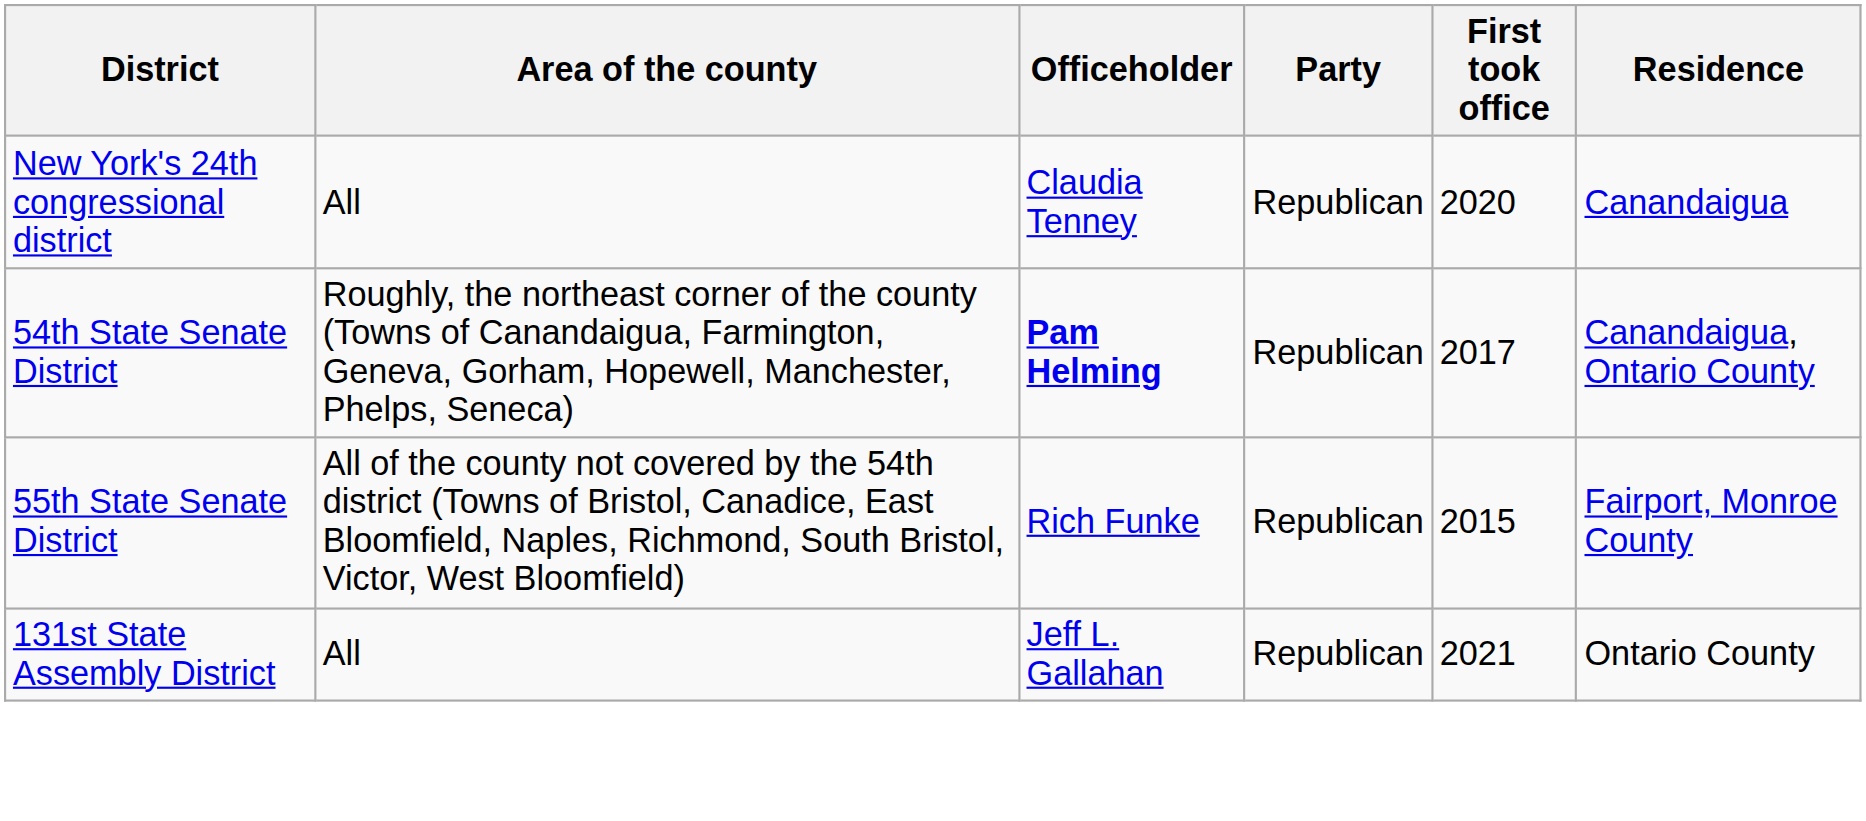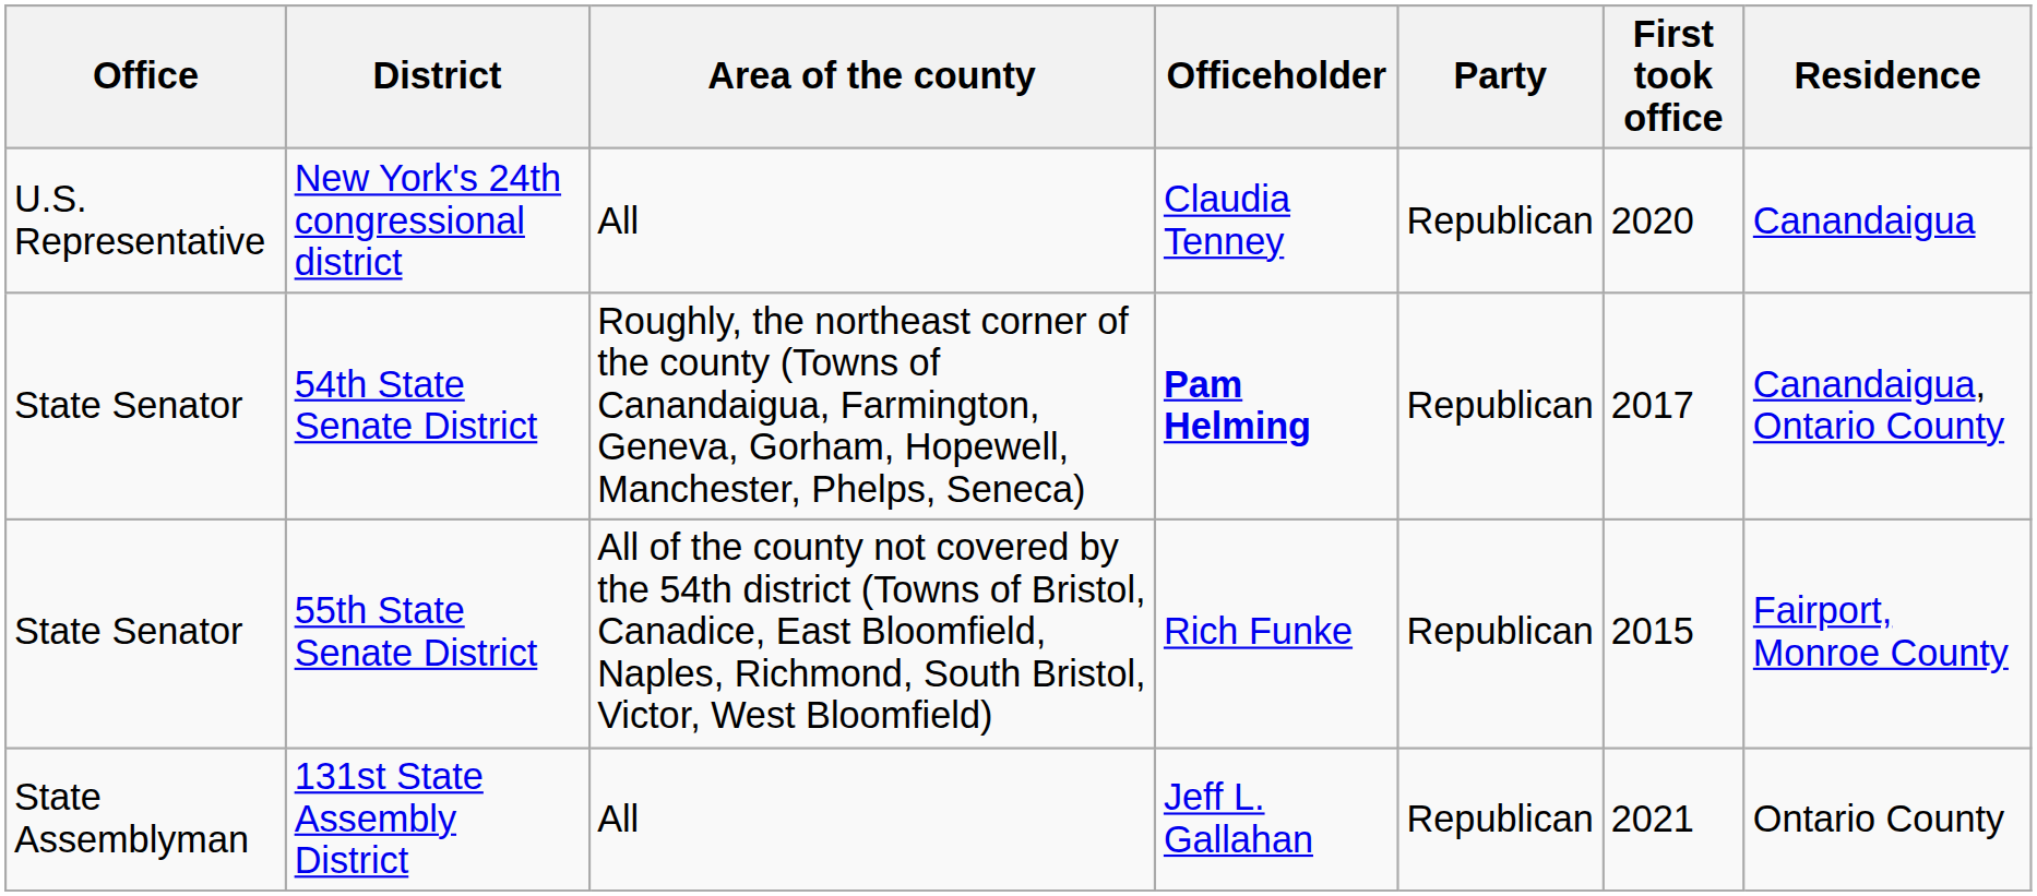+ column: Office | U.S. Representative | State Senator | State Senator | State Assemblyman
